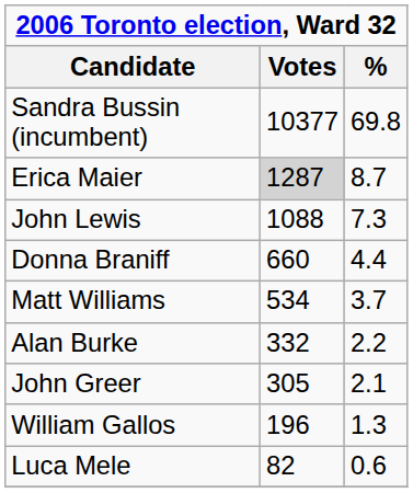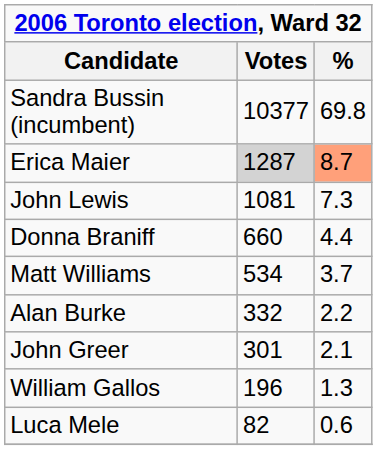Erica Maier | %: no background -> lightsalmon background
John Lewis | Votes: 1088 -> 1081
John Greer | Votes: 305 -> 301
